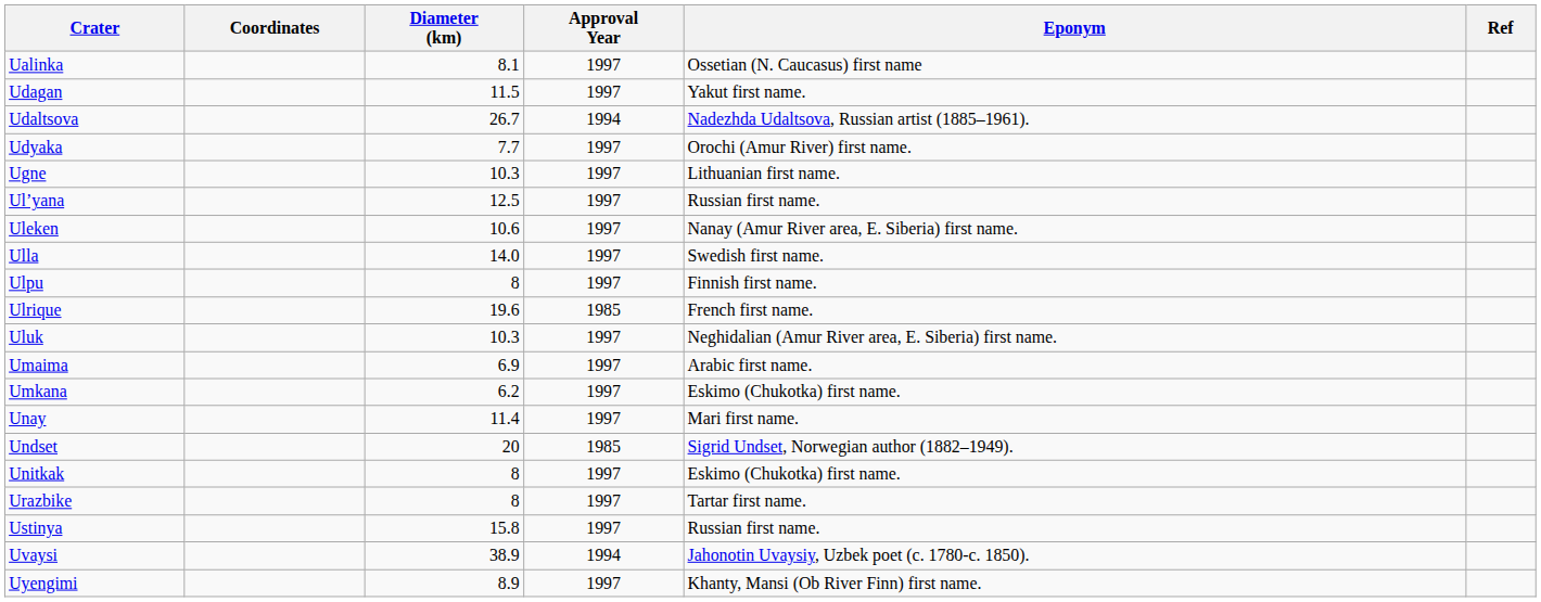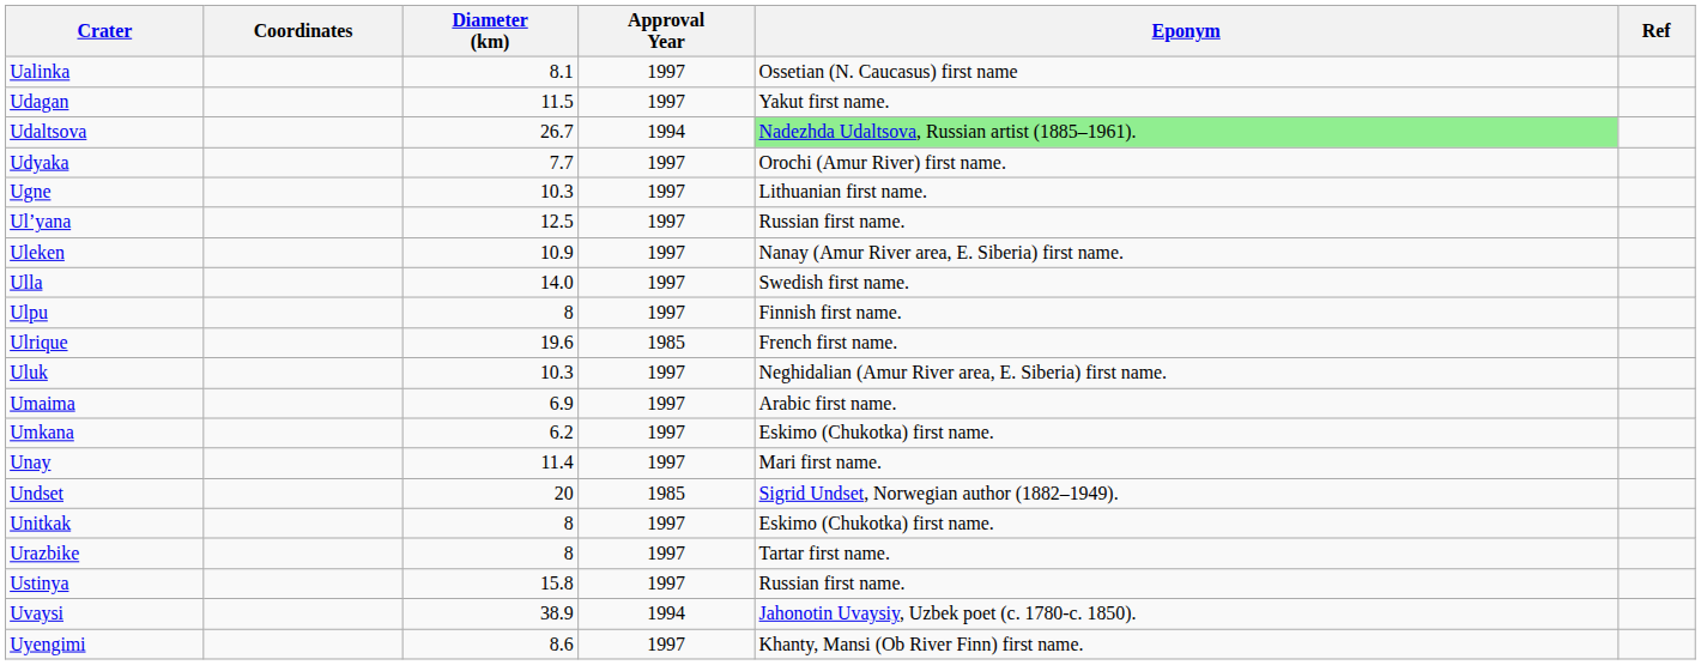Udaltsova | Eponym: no background -> lightgreen background
Uleken | Diameter (km): 10.6 -> 10.9
Uyengimi | Diameter (km): 8.9 -> 8.6
